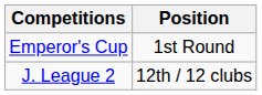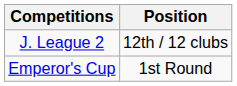rows swapped: J. League 2 <-> Emperor's Cup
